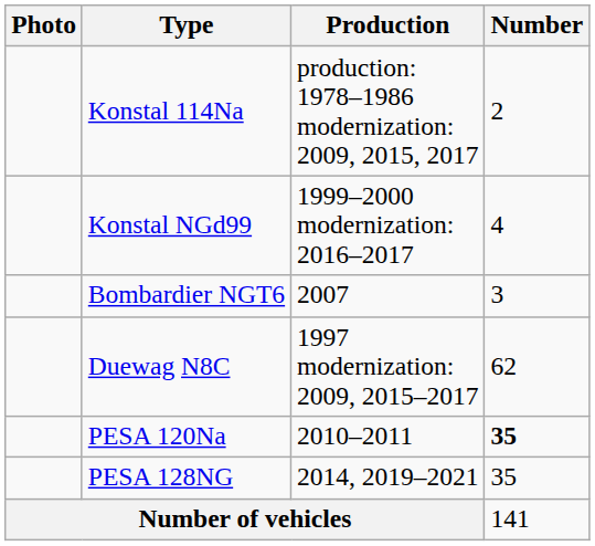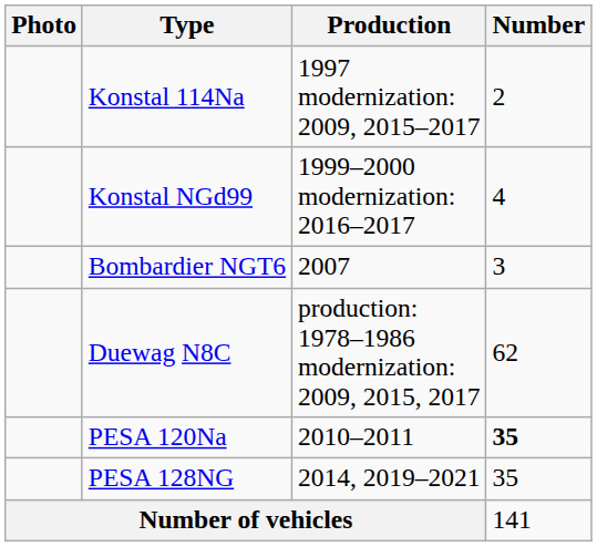Konstal 114Na | Production: production: 1978–1986 modernization: 2009, 2015, 2017 -> 1997 modernization: 2009, 2015–2017
Duewag N8C | Production: 1997 modernization: 2009, 2015–2017 -> production: 1978–1986 modernization: 2009, 2015, 2017
